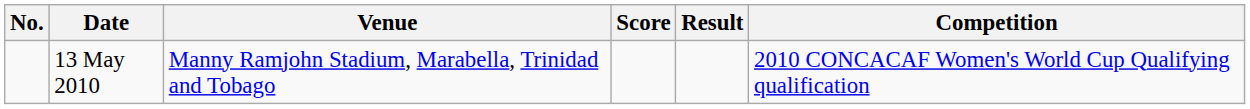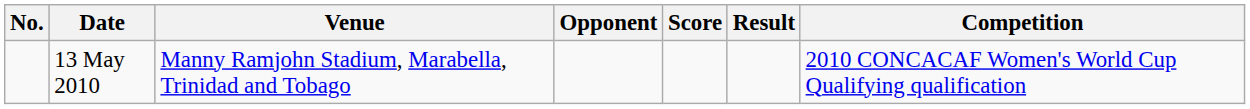+ column: Opponent
